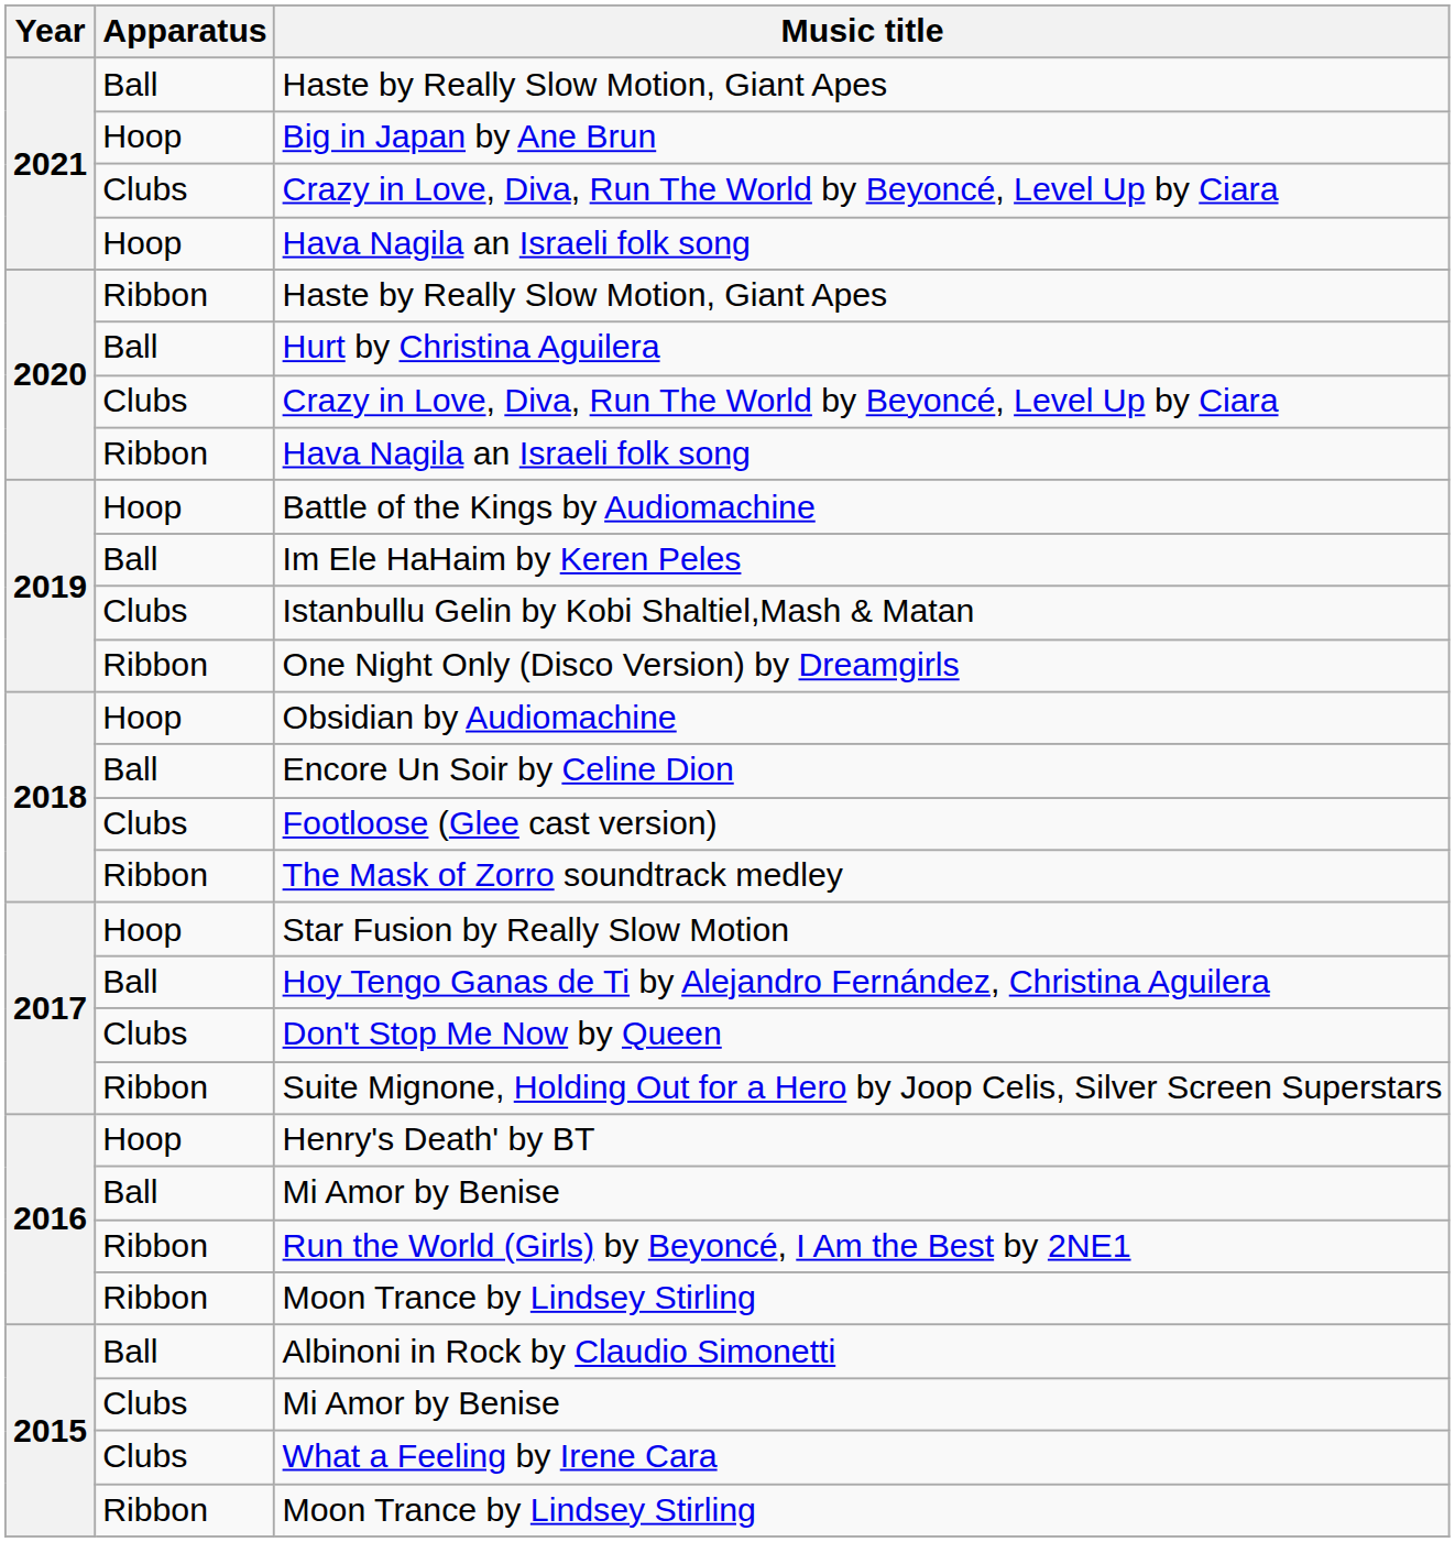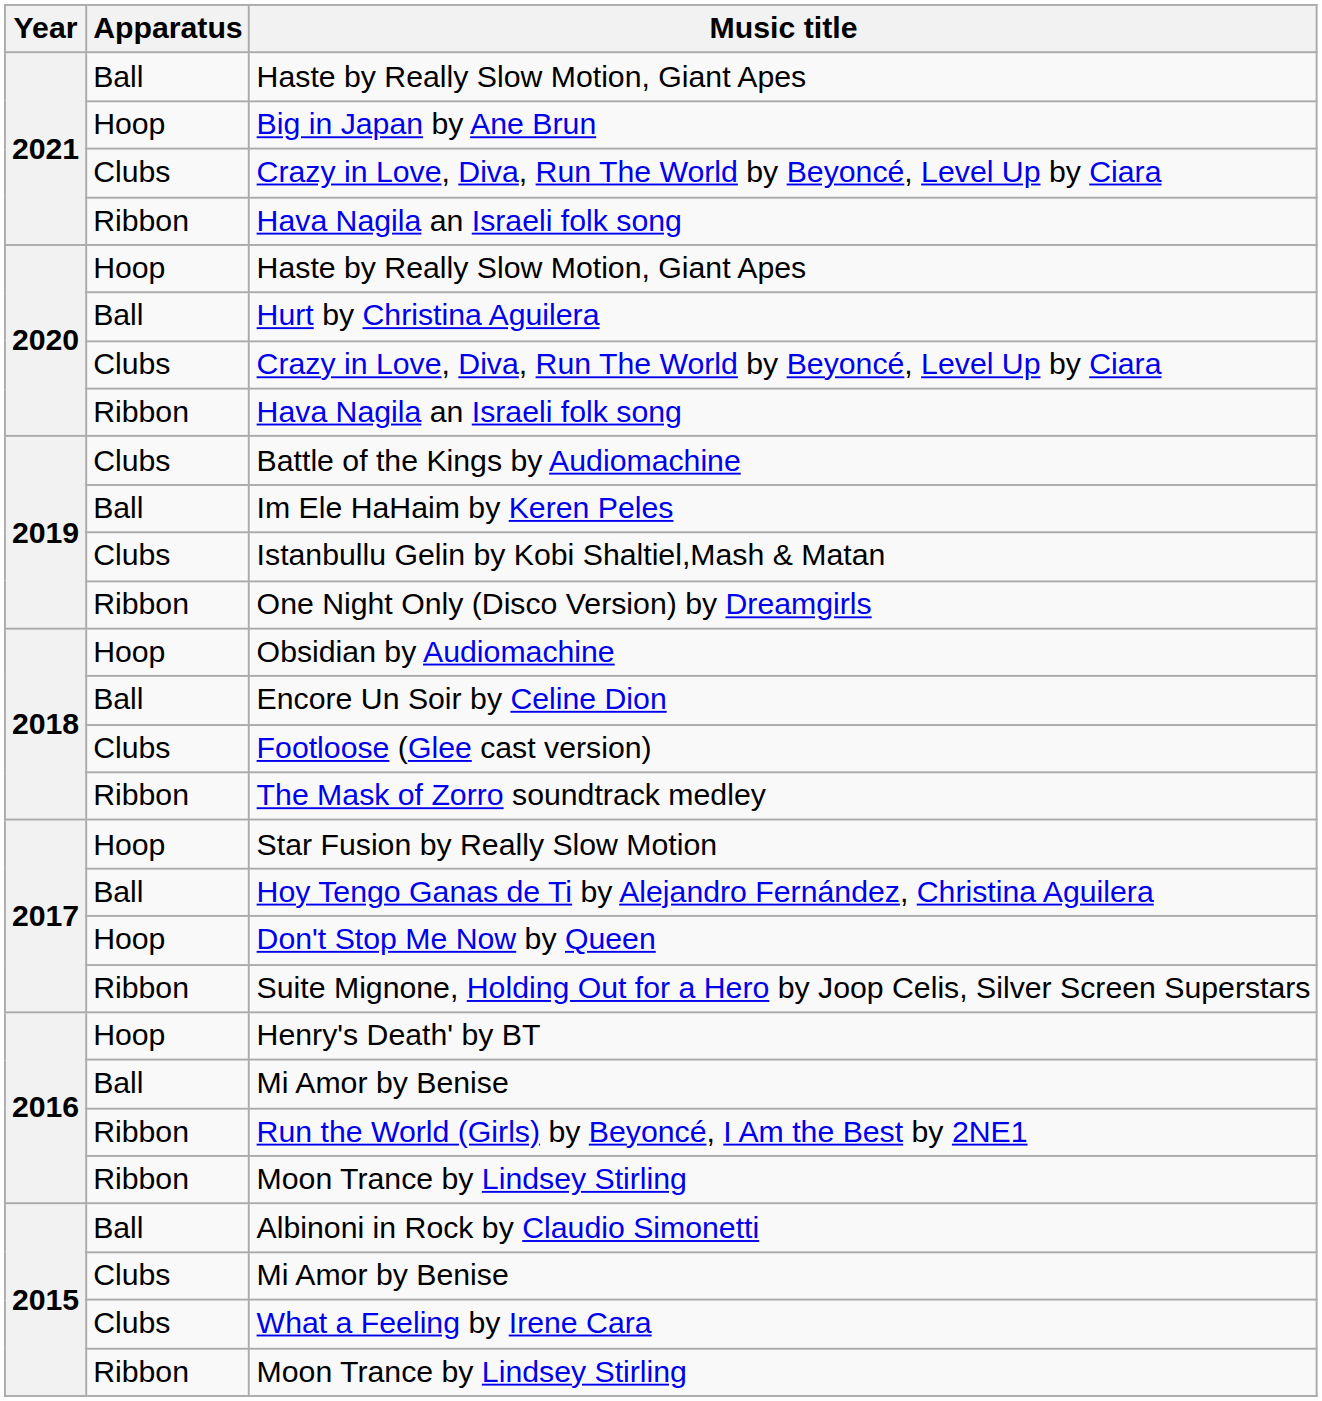2021 / Hava Nagila an Israeli folk song | Apparatus: Hoop -> Ribbon
2020 / Haste by Really Slow Motion, Giant Apes | Apparatus: Ribbon -> Hoop
Battle of the Kings by Audiomachine | Apparatus: Hoop -> Clubs
Don't Stop Me Now by Queen | Apparatus: Clubs -> Hoop
